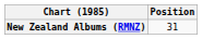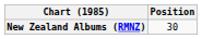New Zealand Albums (RMNZ) | Position: 31 -> 30
